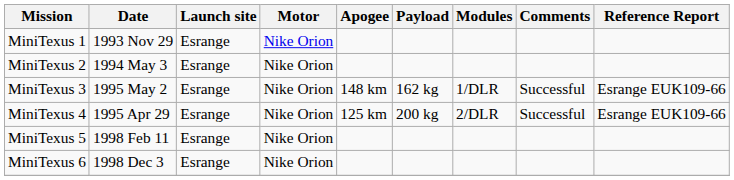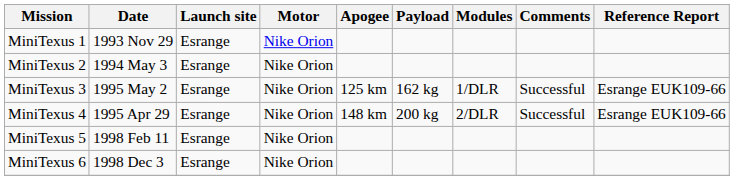MiniTexus 3 | Apogee: 148 km -> 125 km
MiniTexus 4 | Apogee: 125 km -> 148 km
